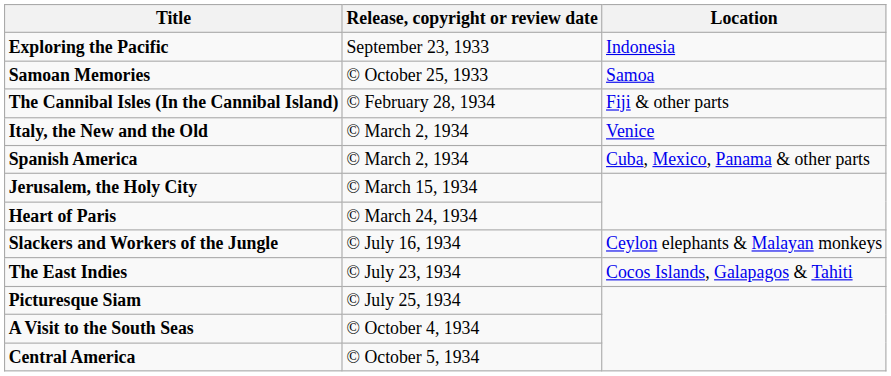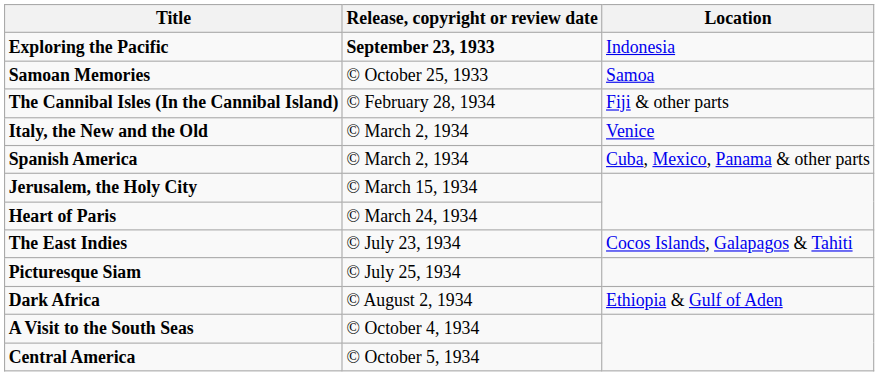Exploring the Pacific | Release, copyright or review date: normal -> bold
- row: Slackers and Workers of the Jungle | © July 16, 1934 | Ceylon elephants & Malayan monkeys
+ row: Dark Africa | © August 2, 1934 | Ethiopia & Gulf of Aden
